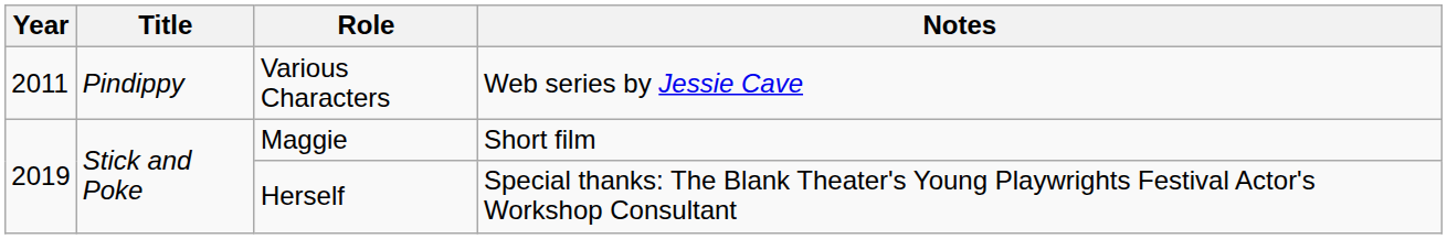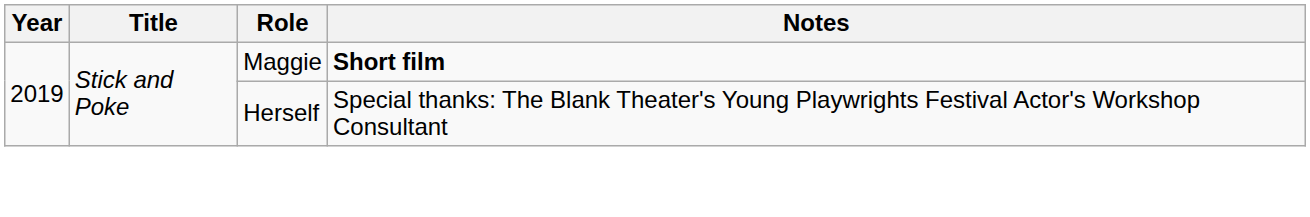- row: 2011 | Pindippy | Various Characters | Web series by Jessie Cave
Maggie | Notes: normal -> bold
